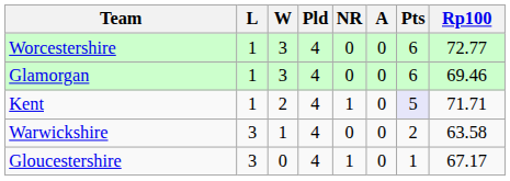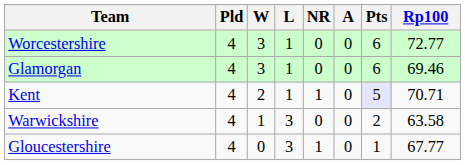columns swapped: Pld <-> L
Kent | Rp100: 71.71 -> 70.71
Gloucestershire | Rp100: 67.17 -> 67.77
